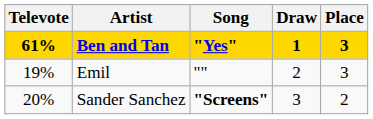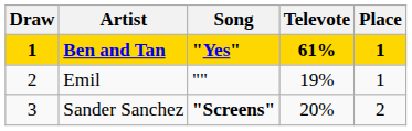columns swapped: Draw <-> Televote
Ben and Tan | Place: 3 -> 1
Emil | Place: 3 -> 1
